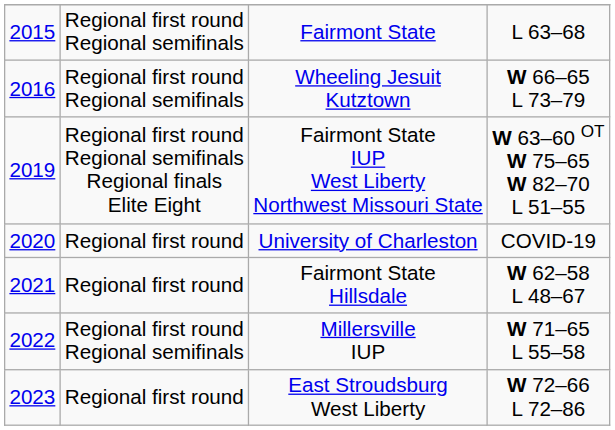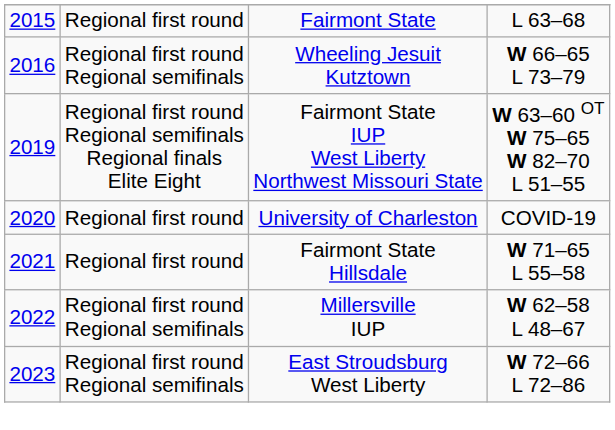Fairmont State | column 2: Regional first round Regional semifinals -> Regional first round
Fairmont State Hillsdale | column 4: W 62–58 L 48–67 -> W 71–65 L 55–58
Millersville IUP | column 4: W 71–65 L 55–58 -> W 62–58 L 48–67
East Stroudsburg West Liberty | column 2: Regional first round -> Regional first round Regional semifinals
